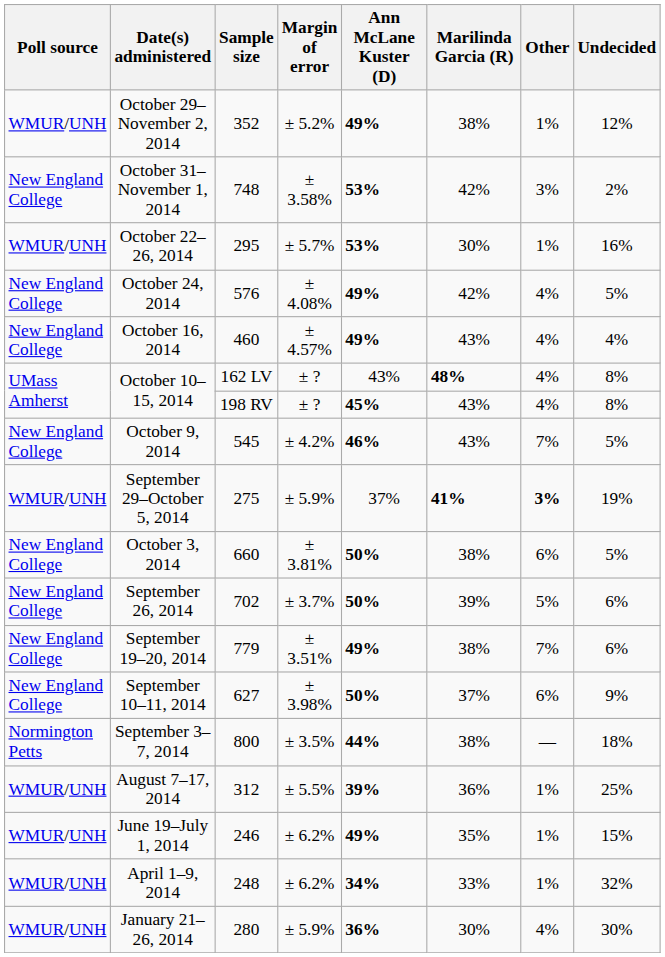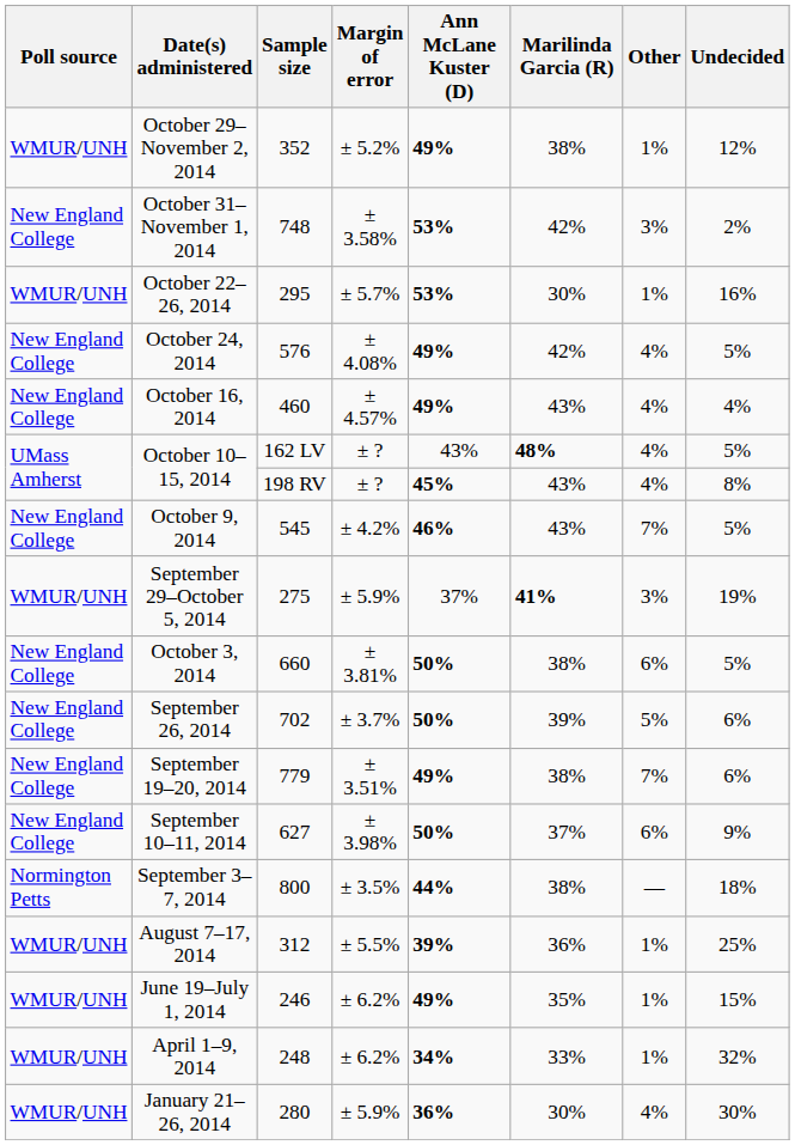October 10–15, 2014 / 162 LV | Undecided: 8% -> 5%
September 29–October 5, 2014 | Other: bold -> normal
